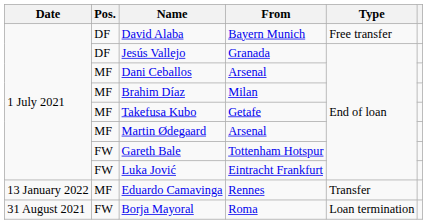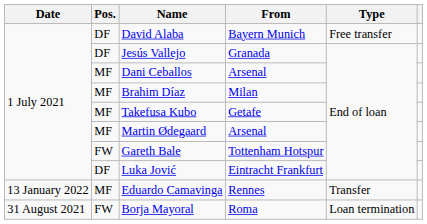Luka Jović | Pos.: FW -> DF
